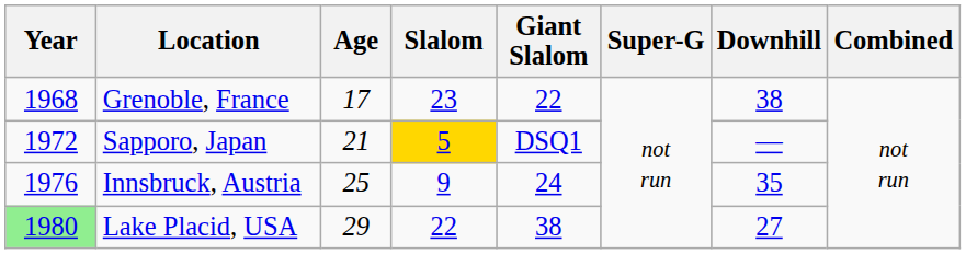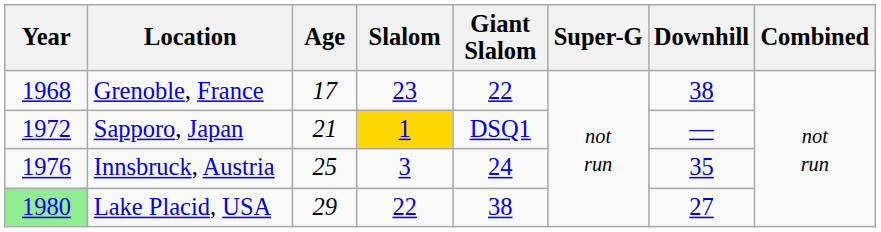Sapporo, Japan | Slalom: 5 -> 1
Innsbruck, Austria | Slalom: 9 -> 3
